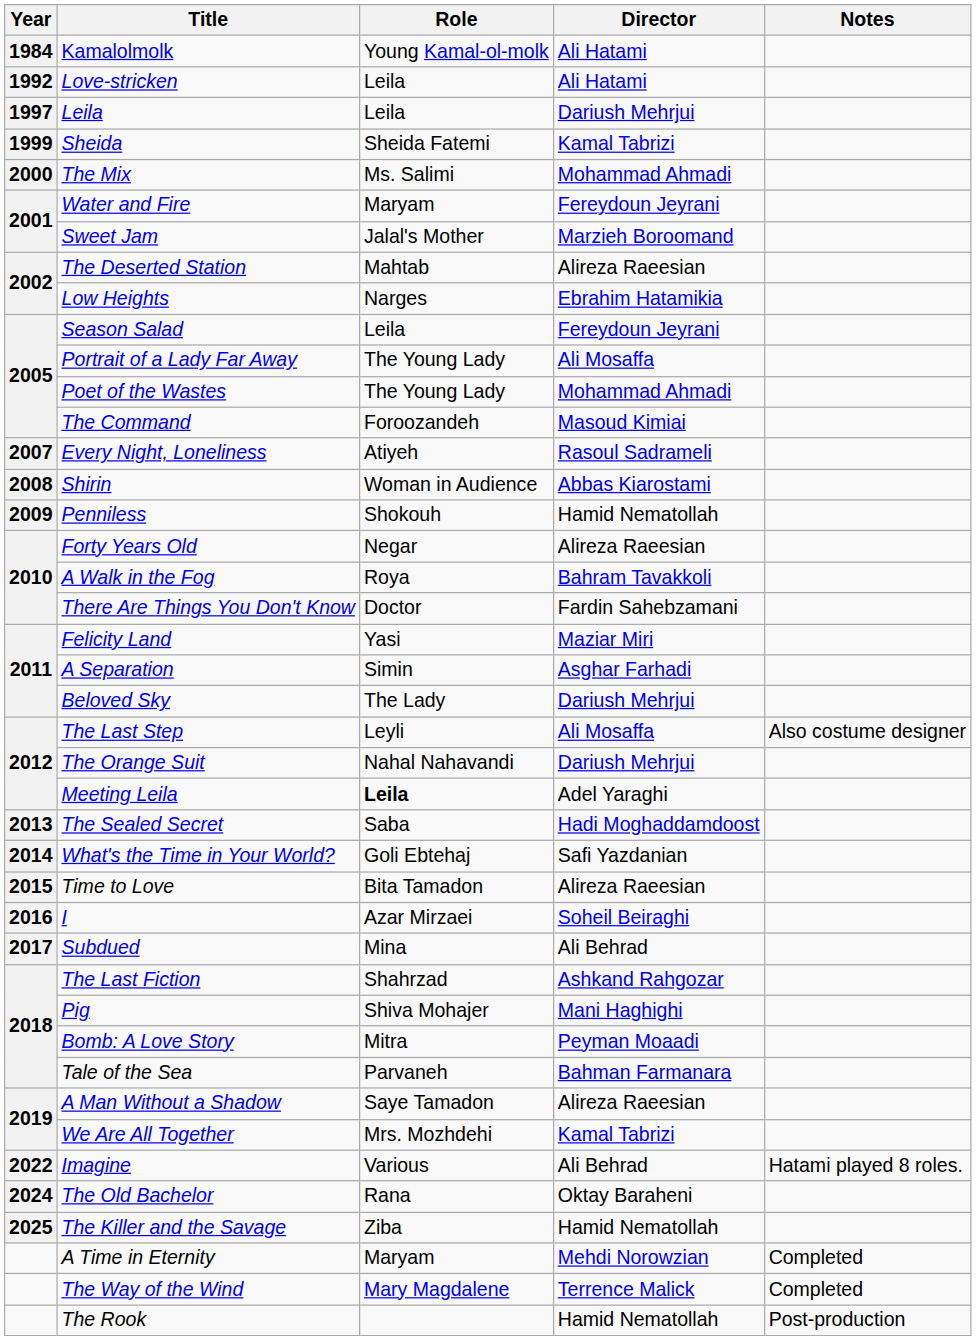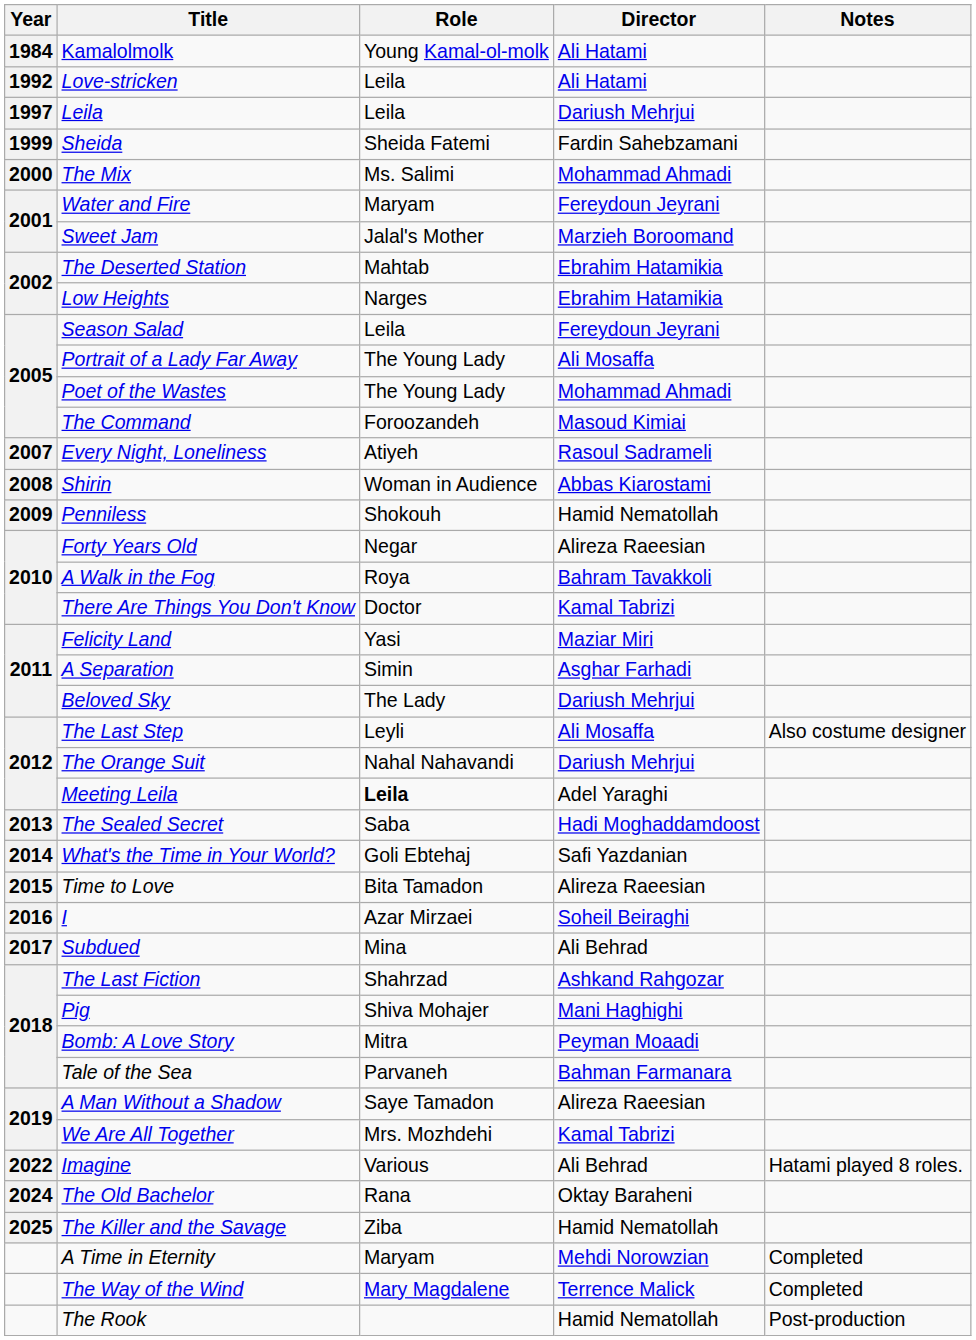Sheida | Director: Kamal Tabrizi -> Fardin Sahebzamani
The Deserted Station | Director: Alireza Raeesian -> Ebrahim Hatamikia
There Are Things You Don't Know | Director: Fardin Sahebzamani -> Kamal Tabrizi
